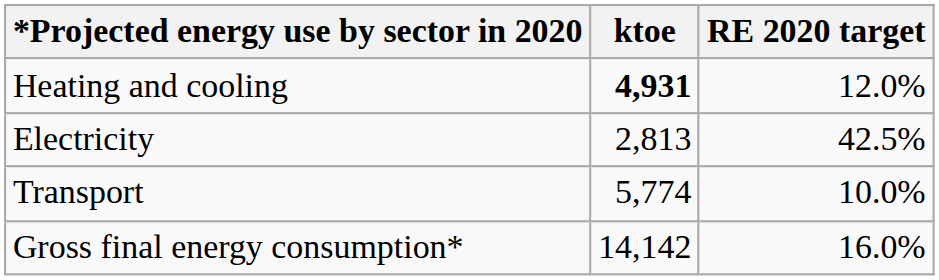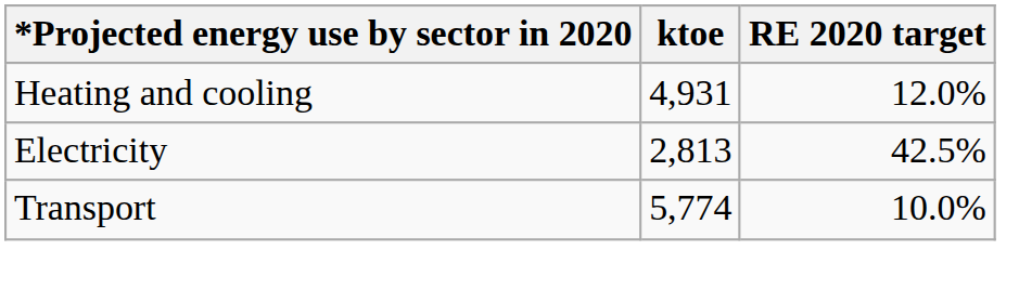Heating and cooling | ktoe: bold -> normal
- row: Gross final energy consumption* | 14,142 | 16.0%
